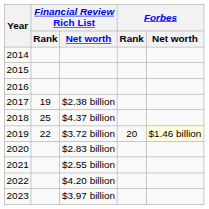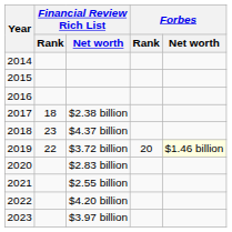2017 | Financial Review Rich List / Rank: 19 -> 18
2018 | Financial Review Rich List / Rank: 25 -> 23
